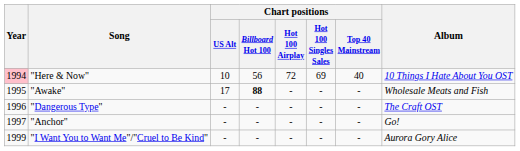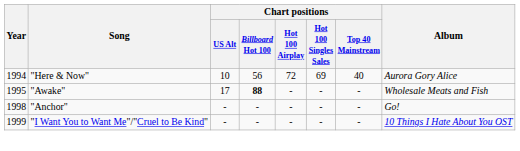"Here & Now" | Year: pink background -> no background
"Here & Now" | Album: 10 Things I Hate About You OST -> Aurora Gory Alice
- row: 1996 | "Dangerous Type" | - | - | - | - | - | The Craft OST
"Anchor" | Year: 1997 -> 1998
"I Want You to Want Me"/"Cruel to Be Kind" | Album: Aurora Gory Alice -> 10 Things I Hate About You OST
